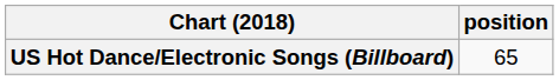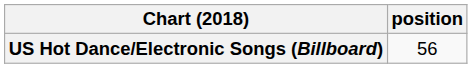US Hot Dance/Electronic Songs (Billboard) | position: 65 -> 56
